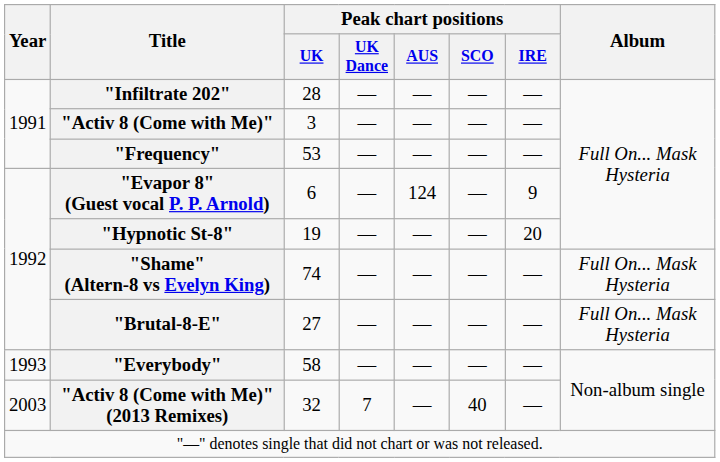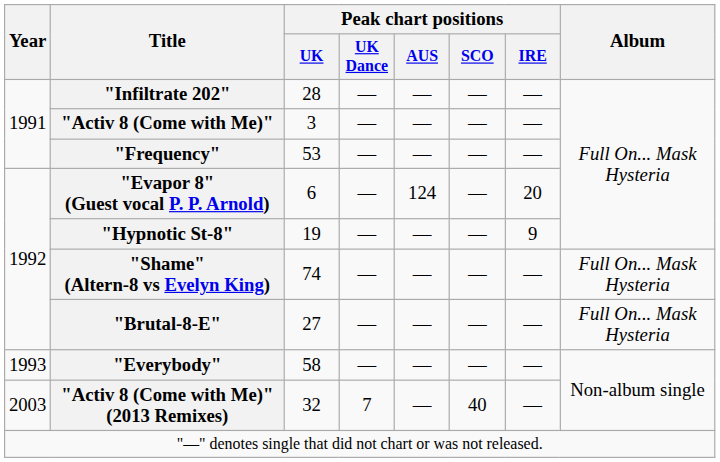"Evapor 8" (Guest vocal P. P. Arnold) | Peak chart positions / IRE: 9 -> 20
"Hypnotic St-8" | Peak chart positions / IRE: 20 -> 9
